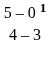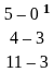+ row: 11 – 3
